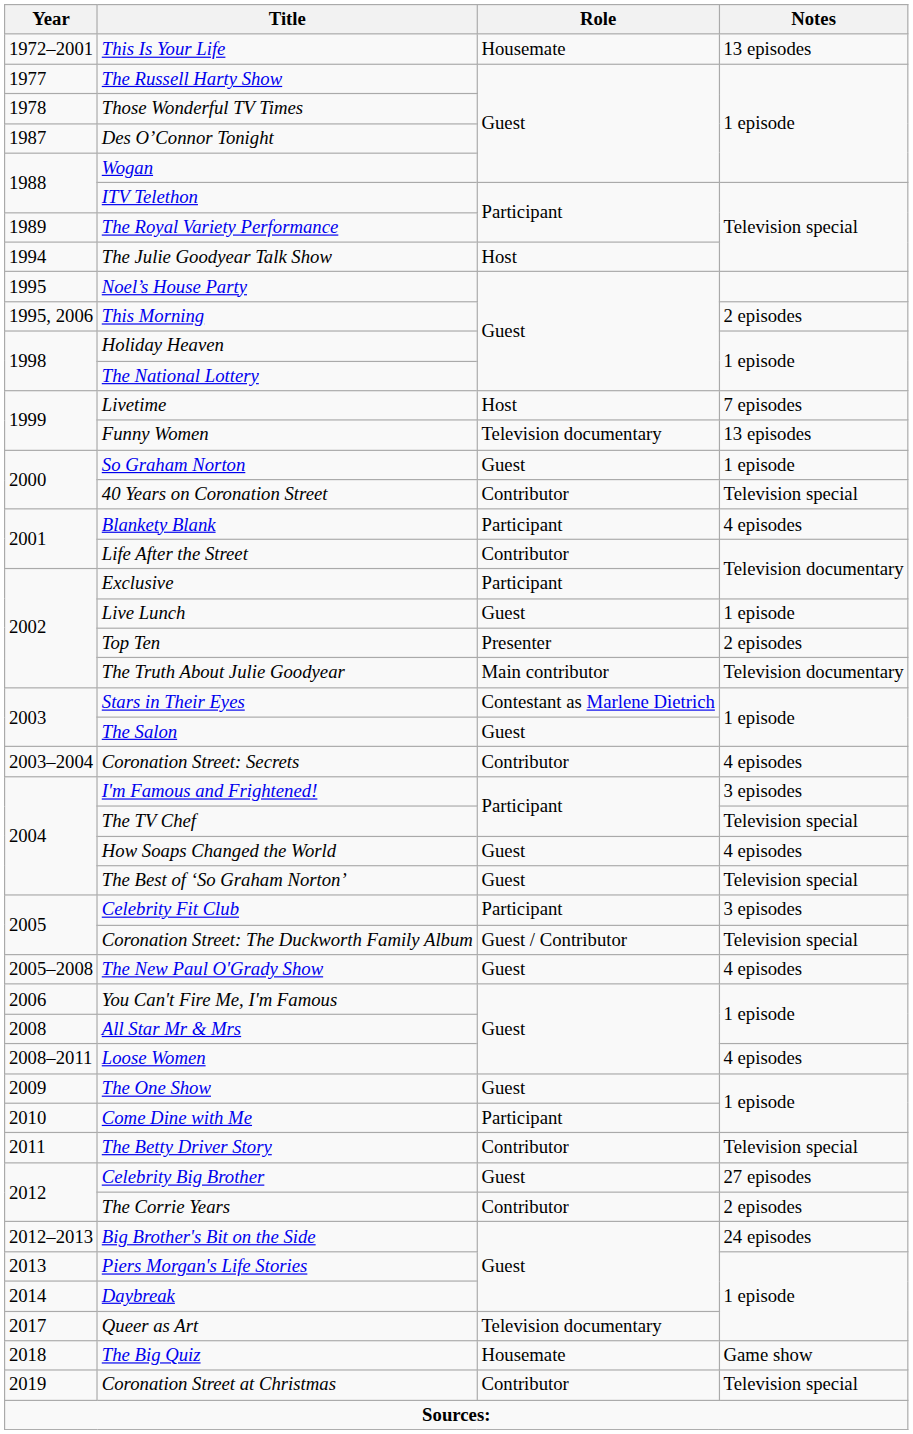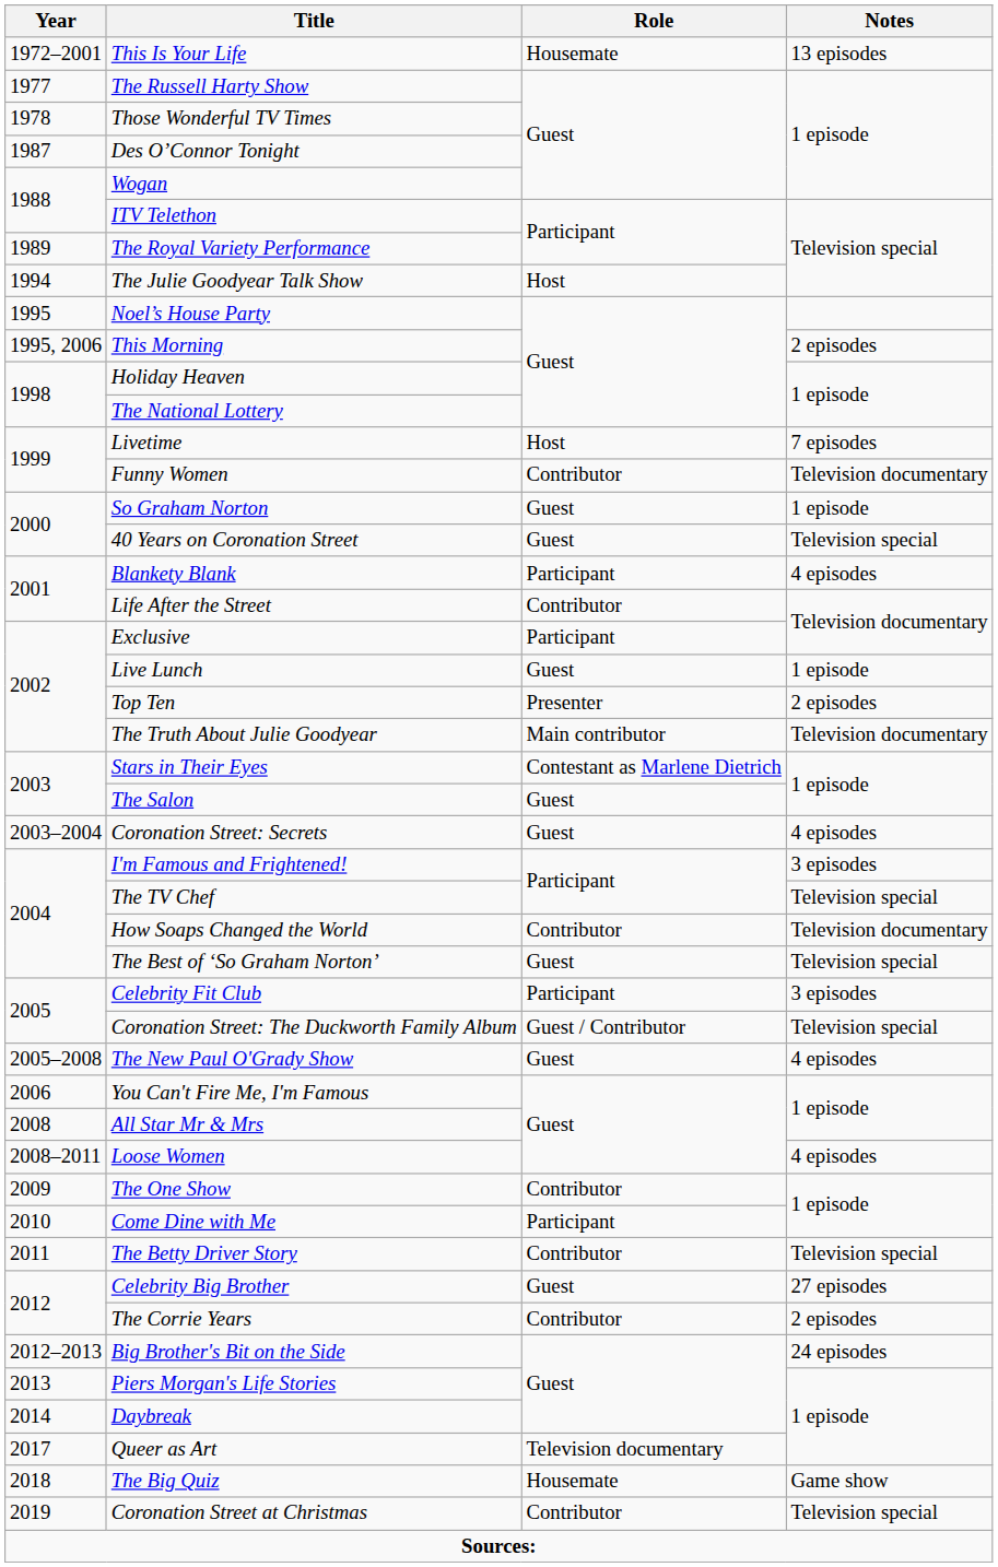Funny Women | Role: Television documentary -> Contributor
Funny Women | Notes: 13 episodes -> Television documentary
40 Years on Coronation Street | Role: Contributor -> Guest
Coronation Street: Secrets | Role: Contributor -> Guest
How Soaps Changed the World | Role: Guest -> Contributor
How Soaps Changed the World | Notes: 4 episodes -> Television documentary
The One Show | Role: Guest -> Contributor
